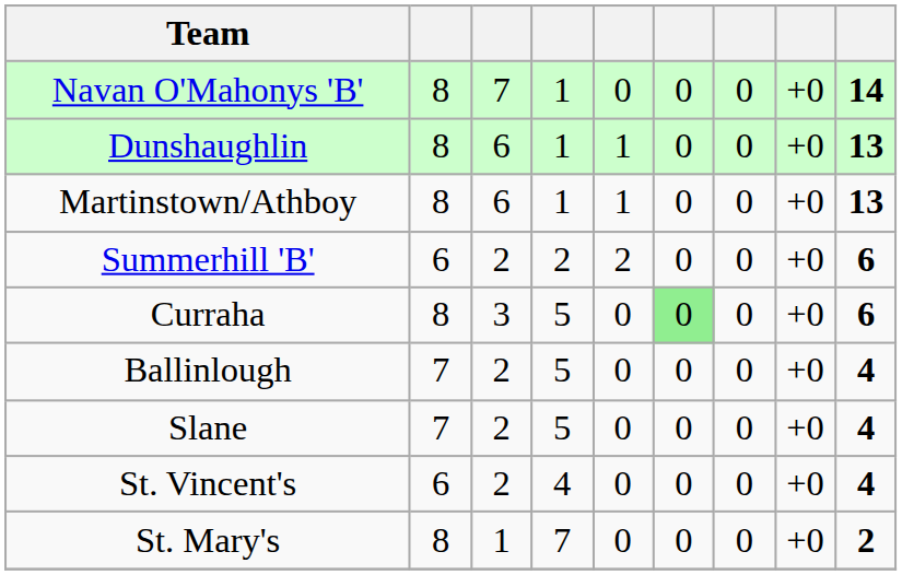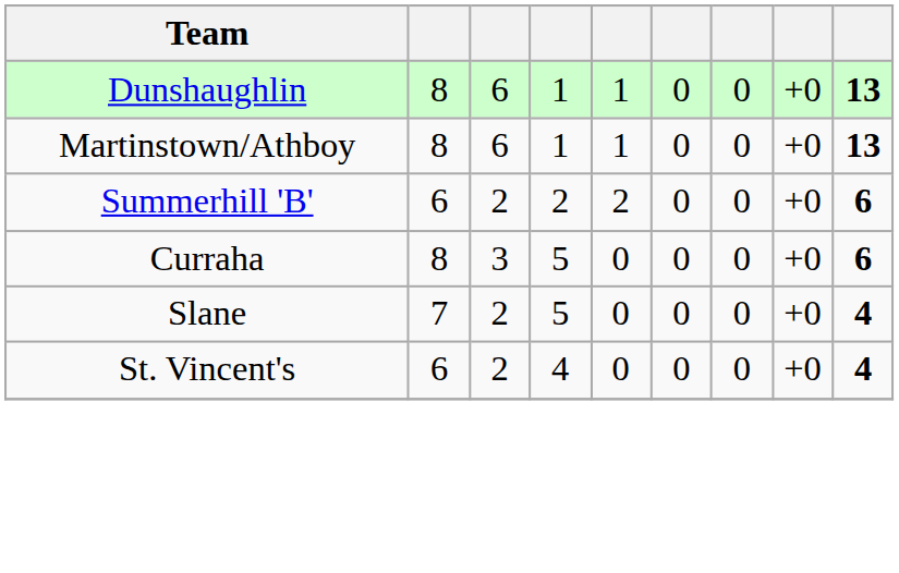- row: Navan O'Mahonys 'B' | 8 | 7 | 1 | 0 | 0 | 0 | +0 | 14
Curraha | column 6: lightgreen background -> no background
- row: Ballinlough | 7 | 2 | 5 | 0 | 0 | 0 | +0 | 4
- row: St. Mary's | 8 | 1 | 7 | 0 | 0 | 0 | +0 | 2
